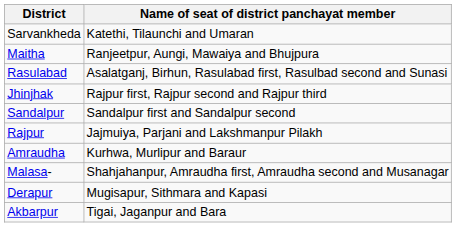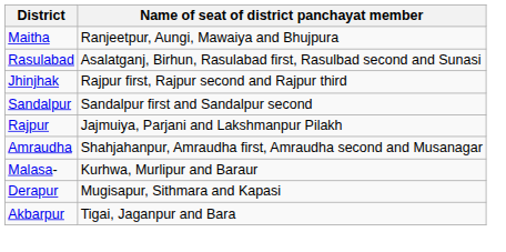- row: Sarvankheda | Katethi, Tilaunchi and Umaran
Amraudha | Name of seat of district panchayat member: Kurhwa, Murlipur and Baraur -> Shahjahanpur, Amraudha first, Amraudha second and Musanagar
Malasa- | Name of seat of district panchayat member: Shahjahanpur, Amraudha first, Amraudha second and Musanagar -> Kurhwa, Murlipur and Baraur
